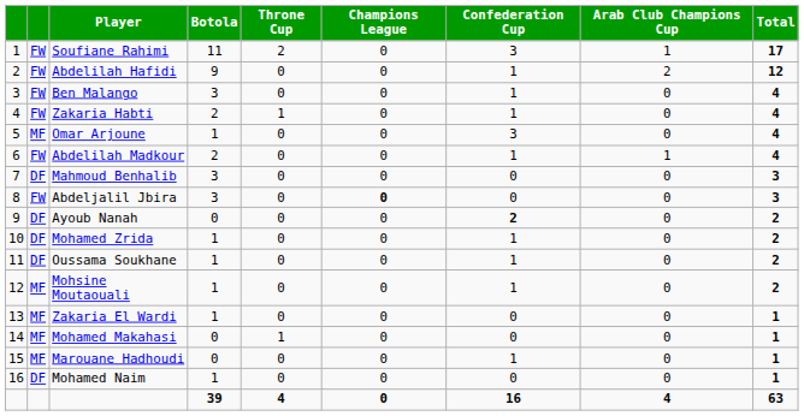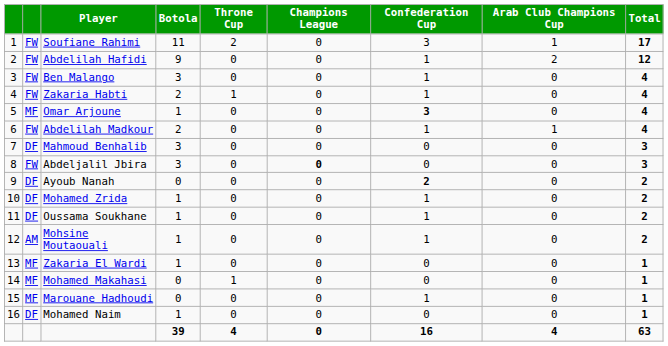Omar Arjoune | Confederation Cup: normal -> bold
Mohsine Moutaouali | column 2: MF -> AM
